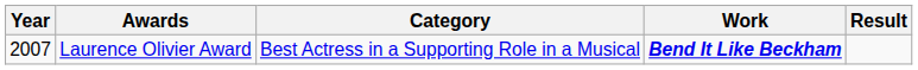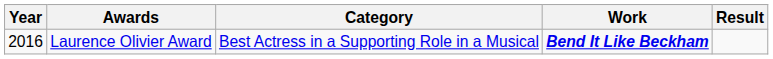Laurence Olivier Award | Year: 2007 -> 2016
